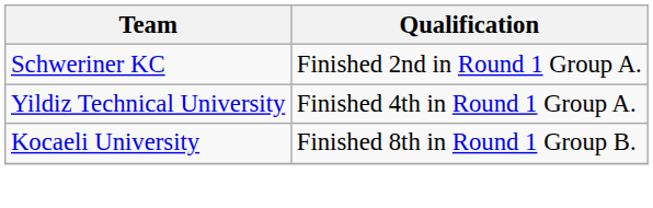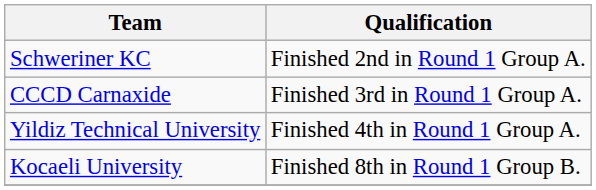+ row: CCCD Carnaxide | Finished 3rd in Round 1 Group A.
